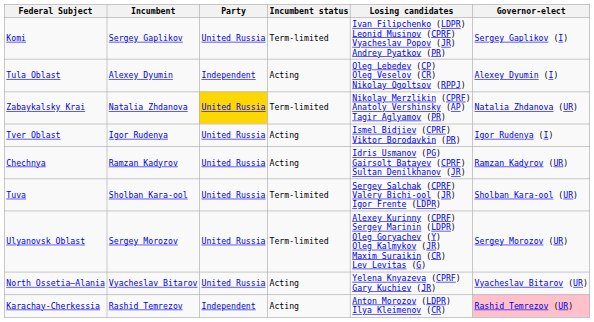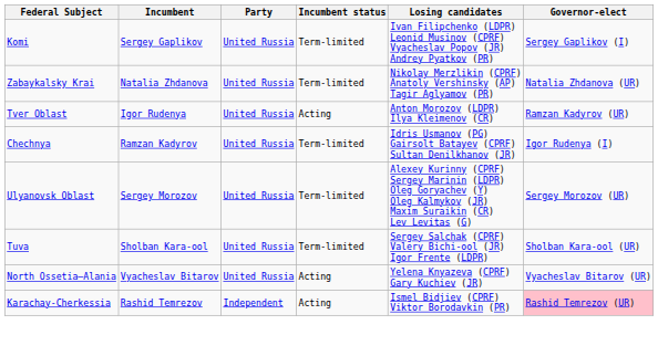- row: Tula Oblast | Alexey Dyumin | Independent | Acting | Oleg Lebedev (CP) Oleg Veselov (CR) Nikolay Ogoltsov (RPPJ) | Alexey Dyumin (I)
Zabaykalsky Krai | Party: gold background -> no background
Tver Oblast | Losing candidates: Ismel Bidjiev (CPRF) Viktor Borodavkin (PR) -> Anton Morozov (LDPR) Ilya Kleimenov (CR)
Tver Oblast | Governor-elect: Igor Rudenya (I) -> Ramzan Kadyrov (UR)
Chechnya | Incumbent status: Acting -> Term-limited
Chechnya | Governor-elect: Ramzan Kadyrov (UR) -> Igor Rudenya (I)
rows swapped: Ulyanovsk Oblast <-> Tuva
Karachay-Cherkessia | Losing candidates: Anton Morozov (LDPR) Ilya Kleimenov (CR) -> Ismel Bidjiev (CPRF) Viktor Borodavkin (PR)
